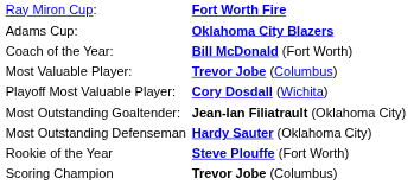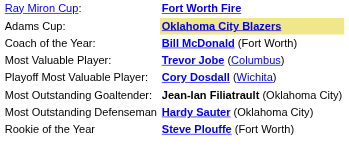Adams Cup: | column 2: no background -> khaki background
- row: Scoring Champion | Trevor Jobe (Columbus)
